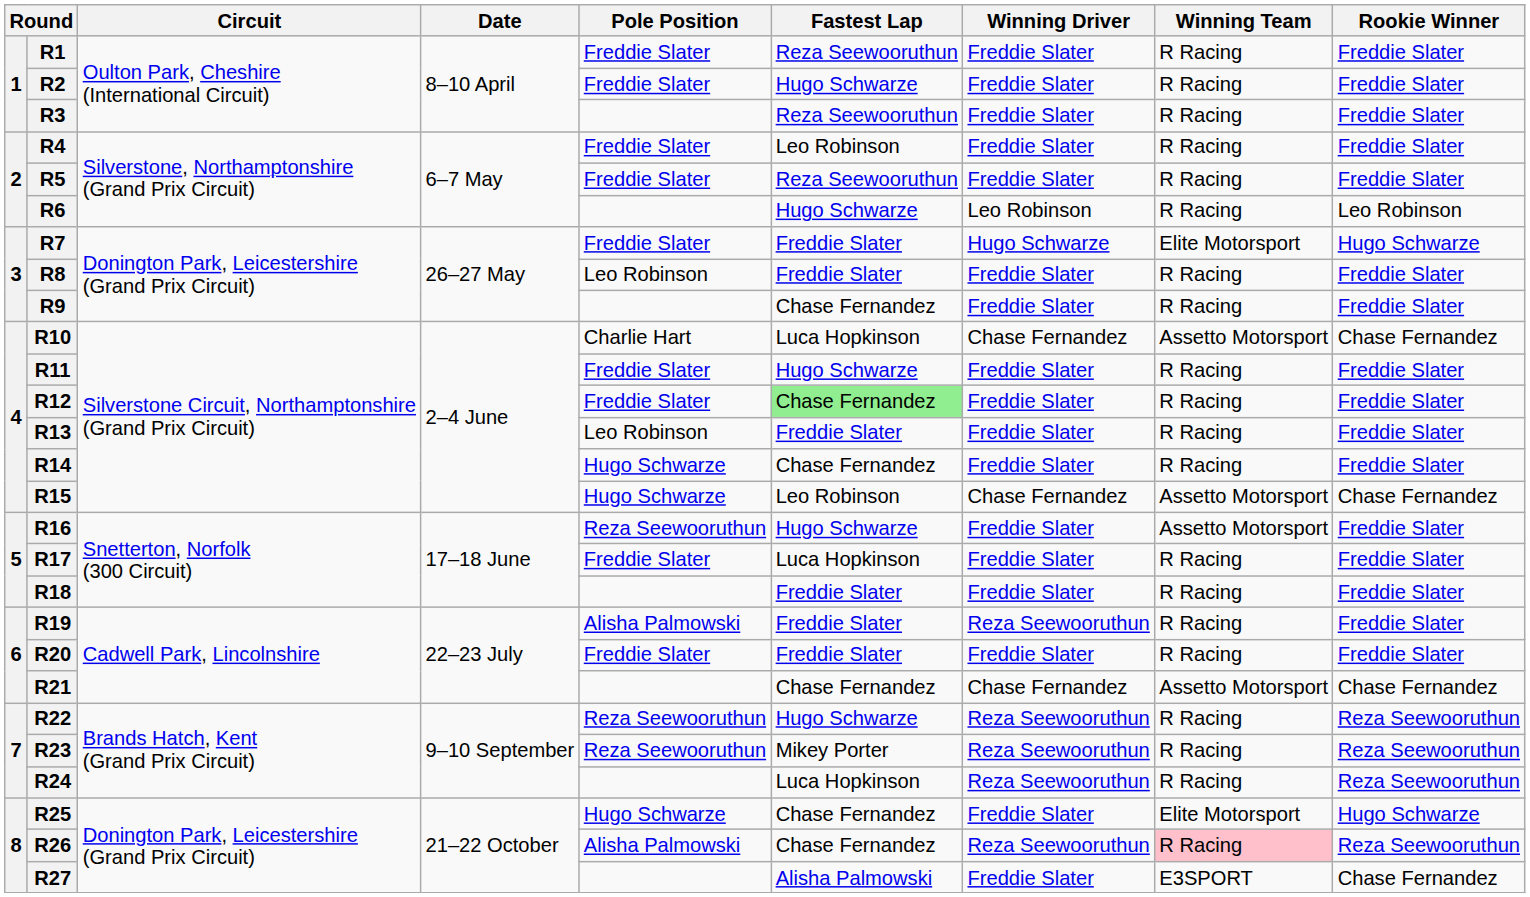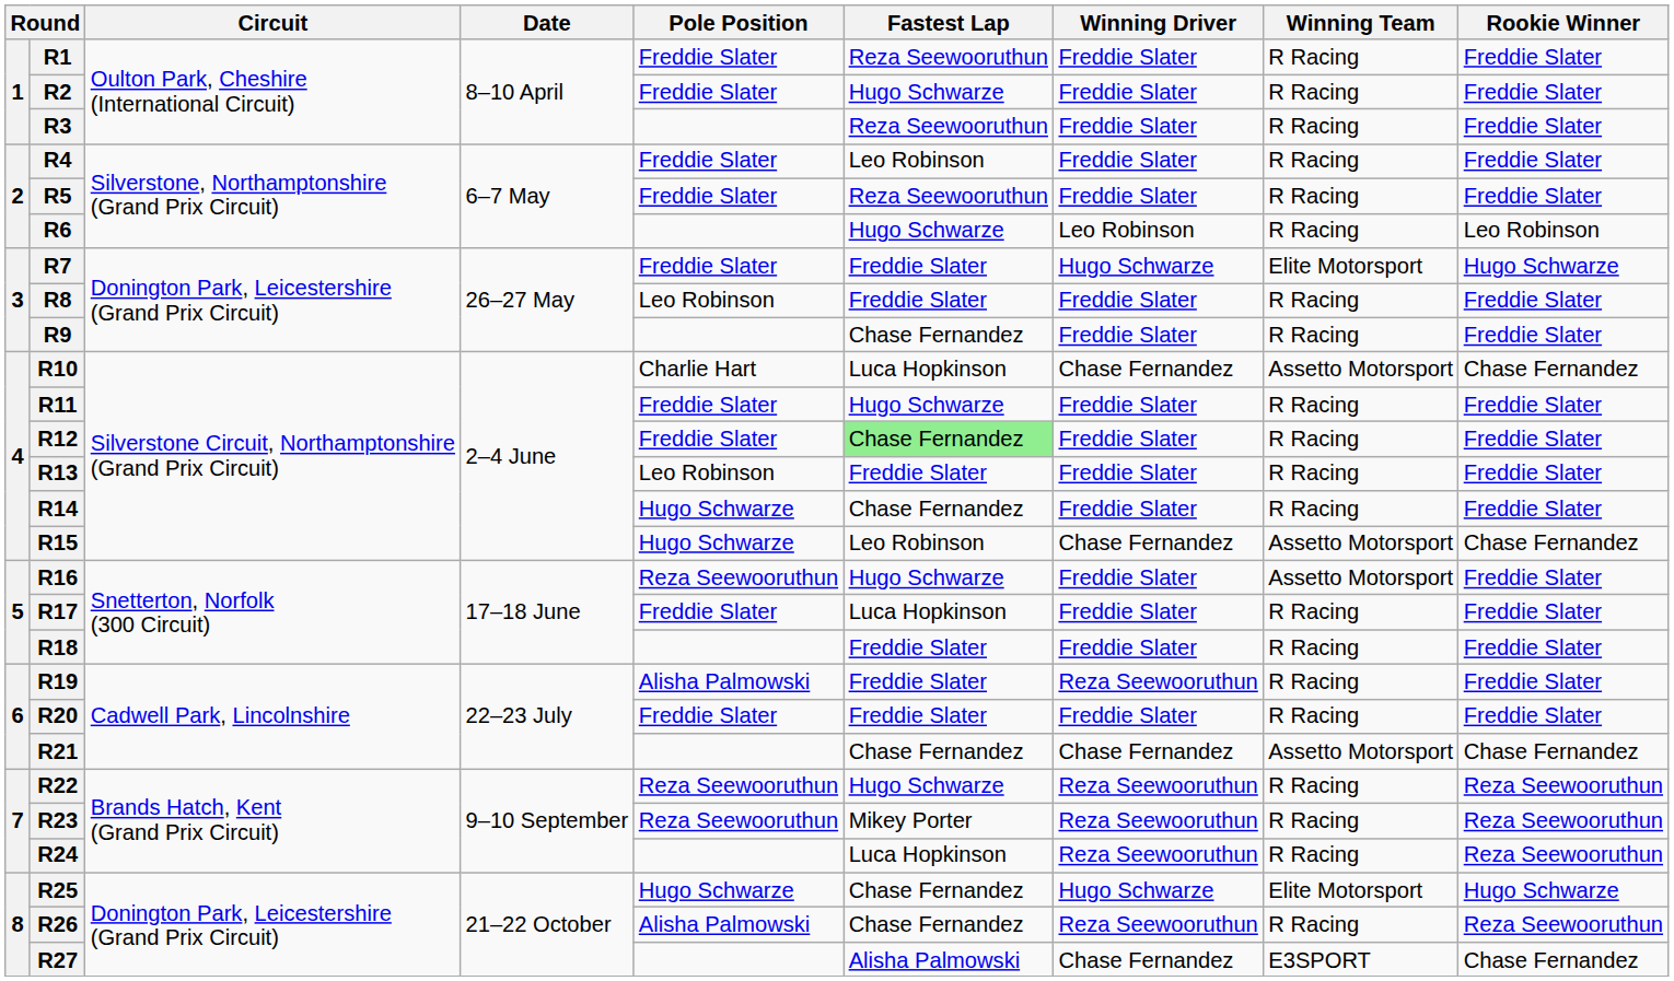R25 | Winning Driver: Freddie Slater -> Hugo Schwarze
R26 | Winning Team: pink background -> no background
R27 | Winning Driver: Freddie Slater -> Chase Fernandez
